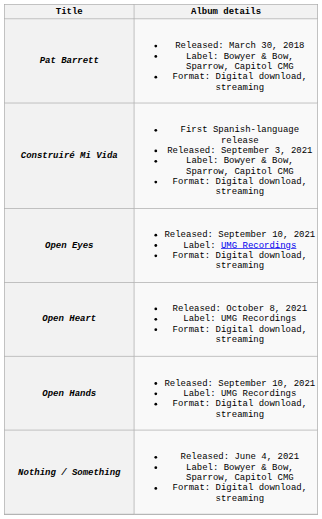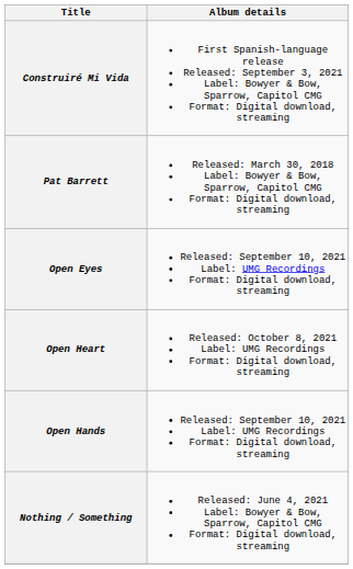rows swapped: Pat Barrett <-> Construiré Mi Vida
